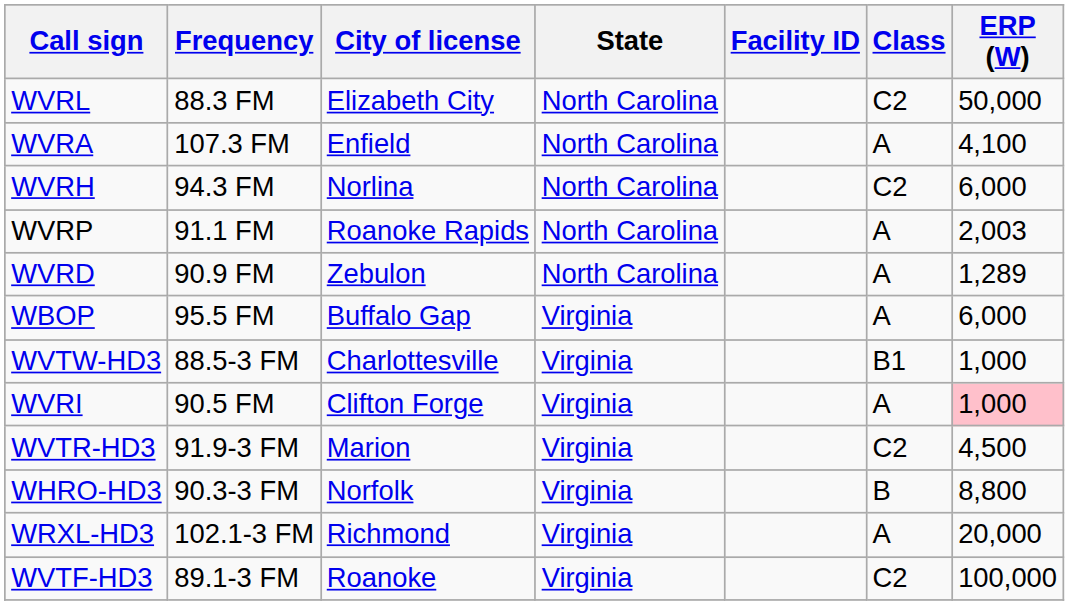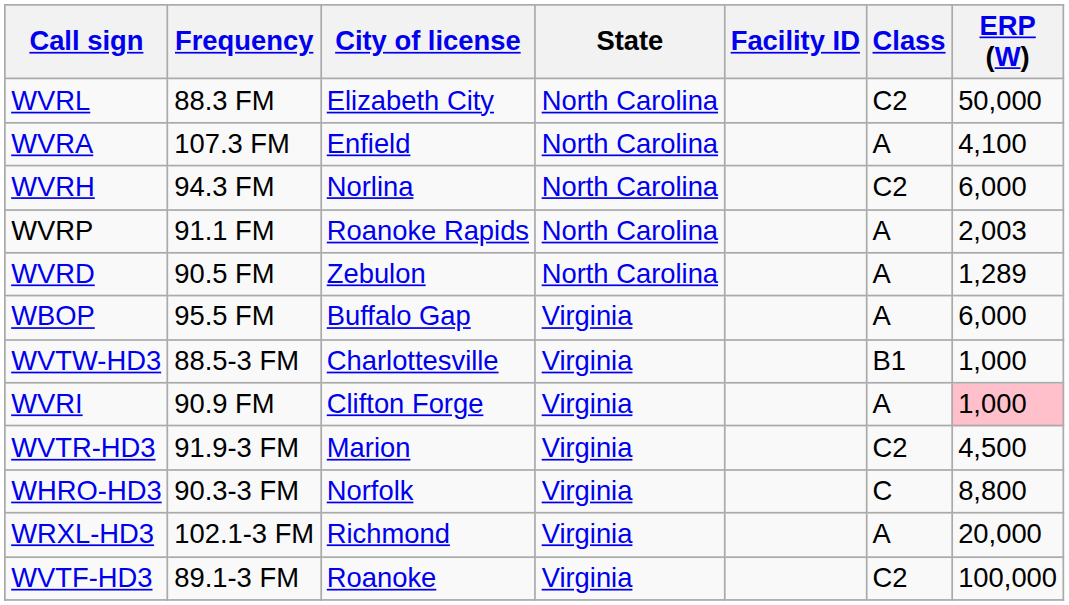WVRD | Frequency: 90.9 FM -> 90.5 FM
WVRI | Frequency: 90.5 FM -> 90.9 FM
WHRO-HD3 | Class: B -> C
